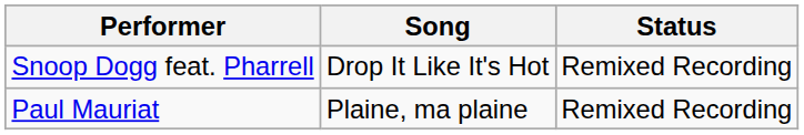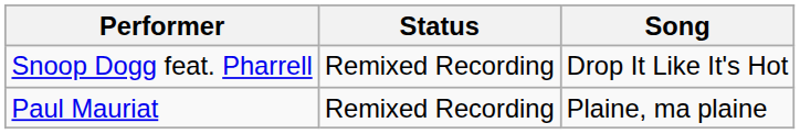columns swapped: Song <-> Status
